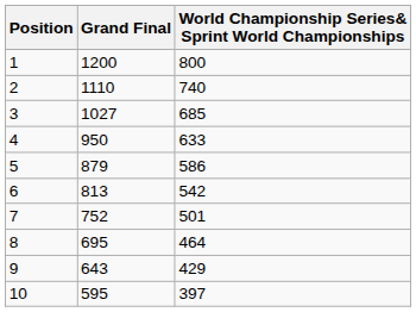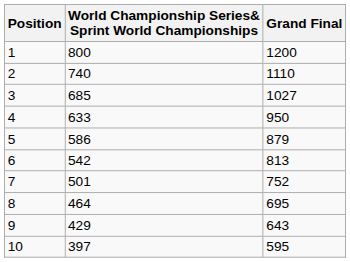columns swapped: Grand Final <-> World Championship Series& Sprint World Championships
